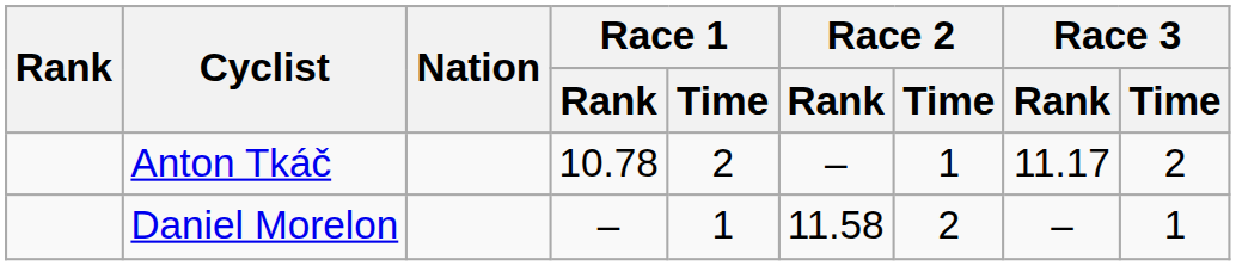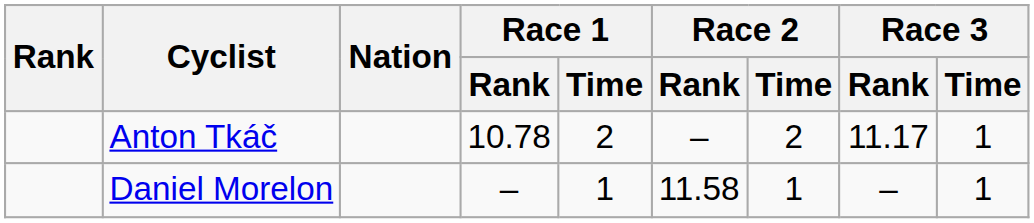Anton Tkáč | Race 2 / Time: 1 -> 2
Anton Tkáč | Race 3 / Time: 2 -> 1
Daniel Morelon | Race 2 / Time: 2 -> 1
